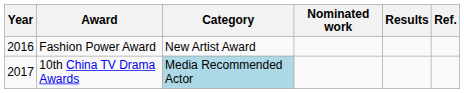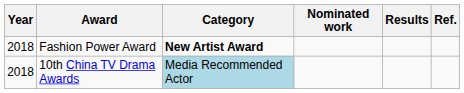Fashion Power Award | Year: 2016 -> 2018
Fashion Power Award | Category: normal -> bold
10th China TV Drama Awards | Year: 2017 -> 2018
